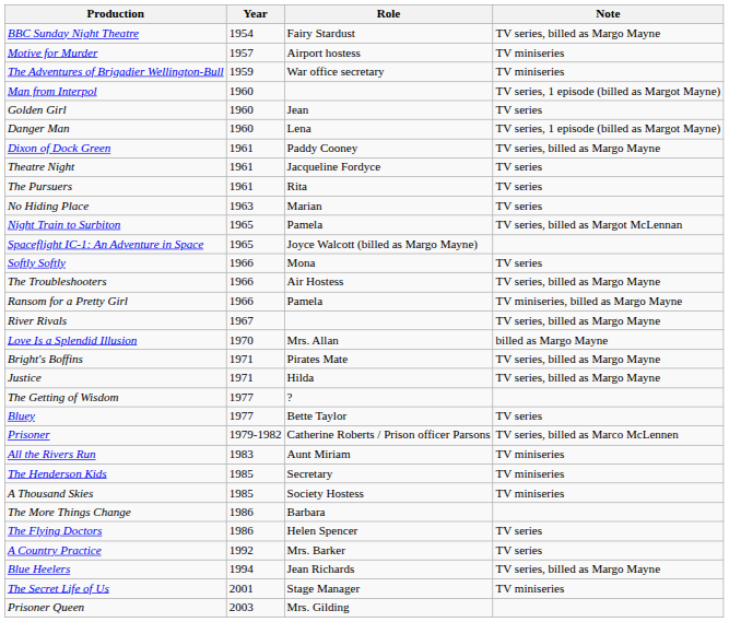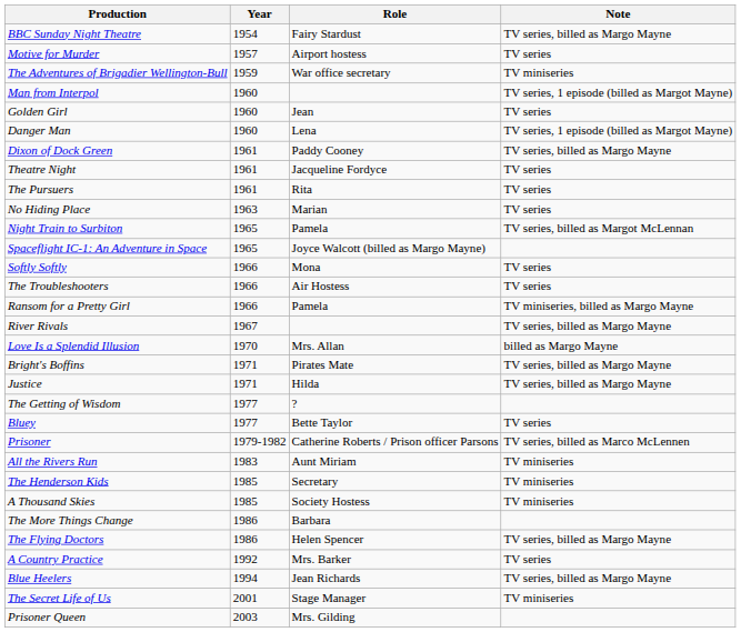Motive for Murder | Note: TV miniseries -> TV series
The Troubleshooters | Note: TV series, billed as Margo Mayne -> TV series
The Flying Doctors | Note: TV series -> TV series, billed as Margo Mayne
